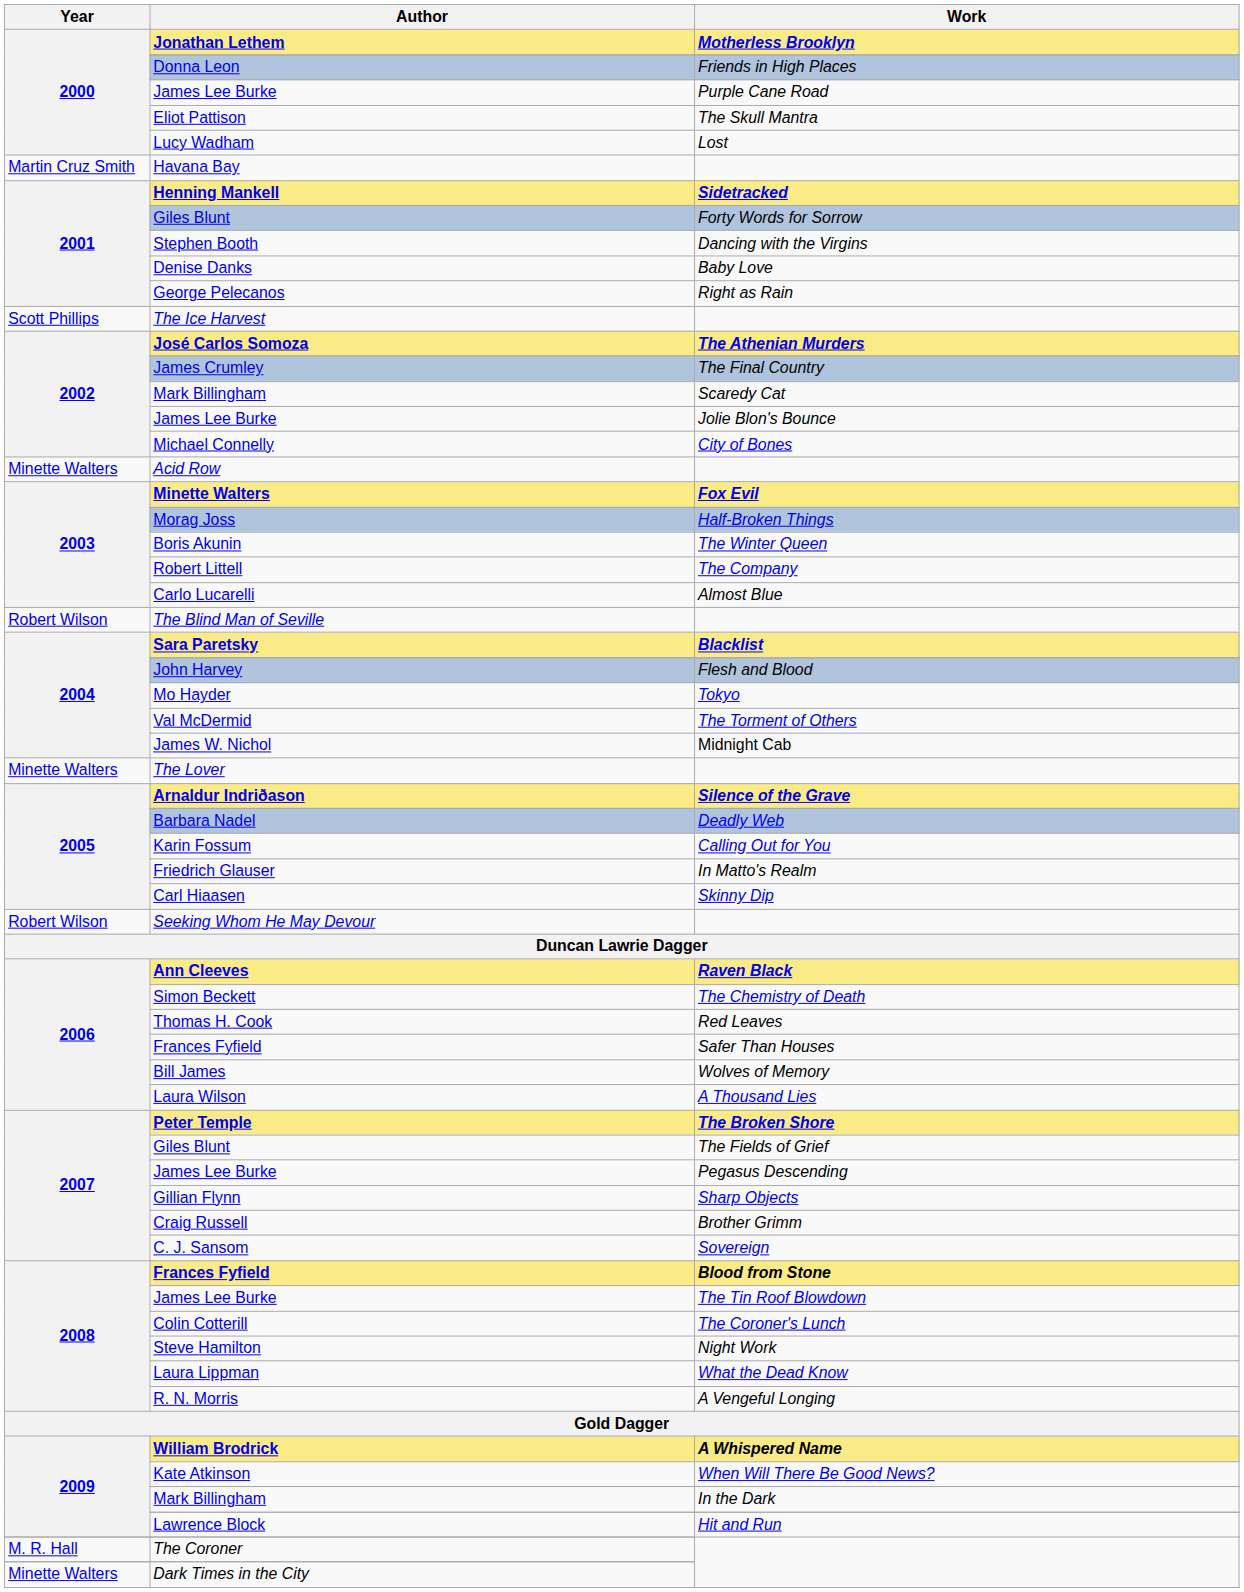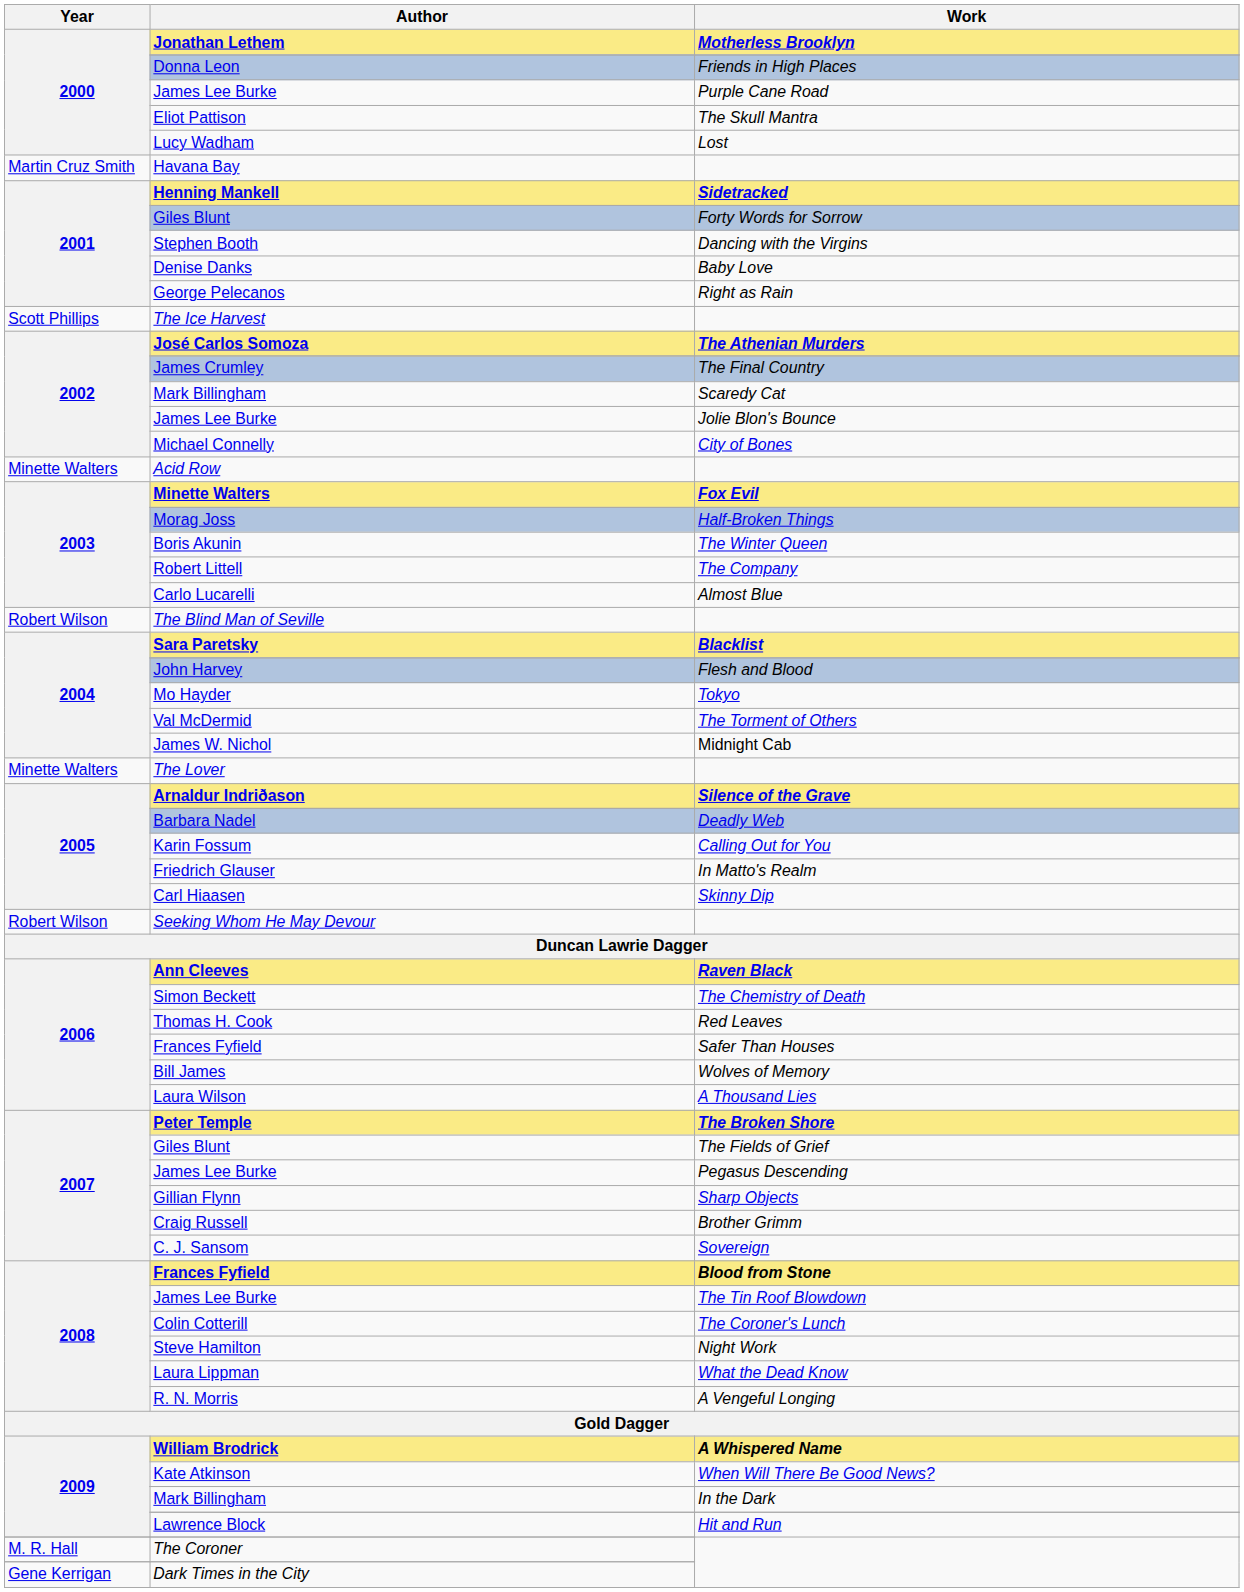Dark Times in the City | Year: Minette Walters -> Gene Kerrigan
